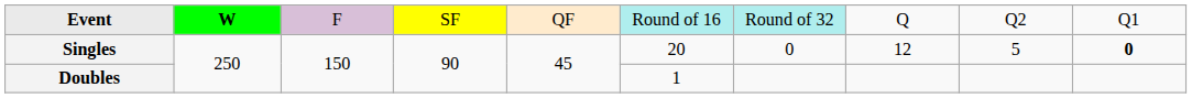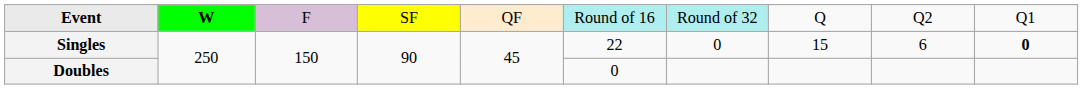Singles | column 6: 20 -> 22
Singles | column 8: 12 -> 15
Singles | column 9: 5 -> 6
Doubles | column 6: 1 -> 0
